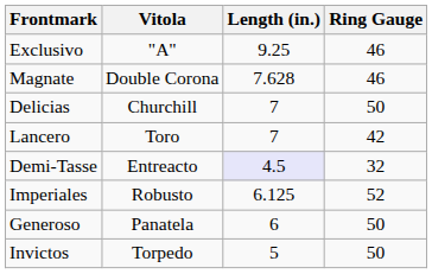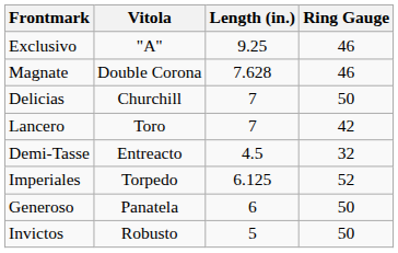Demi-Tasse | Length (in.): lavender background -> no background
Imperiales | Vitola: Robusto -> Torpedo
Invictos | Vitola: Torpedo -> Robusto
